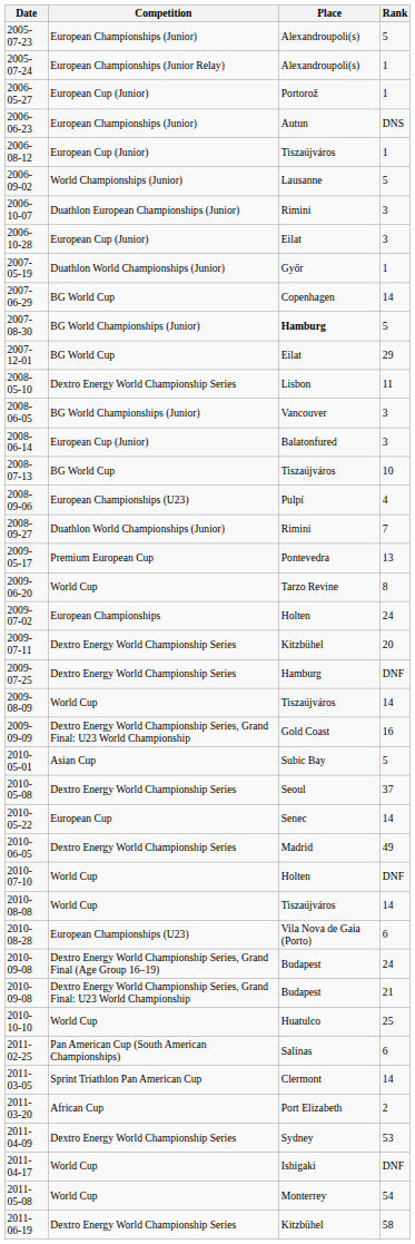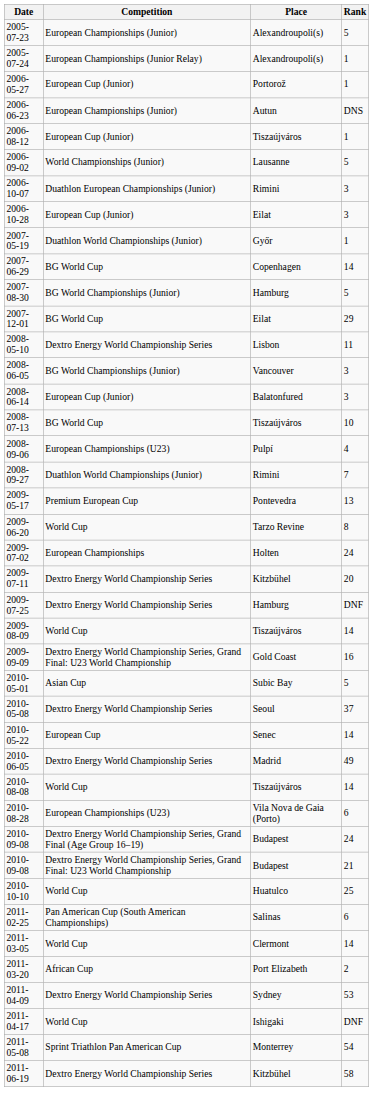2007-08-30 | Place: bold -> normal
- row: 2010-07-10 | World Cup | Holten | DNF
2011-03-05 | Competition: Sprint Triathlon Pan American Cup -> World Cup
2011-05-08 | Competition: World Cup -> Sprint Triathlon Pan American Cup
